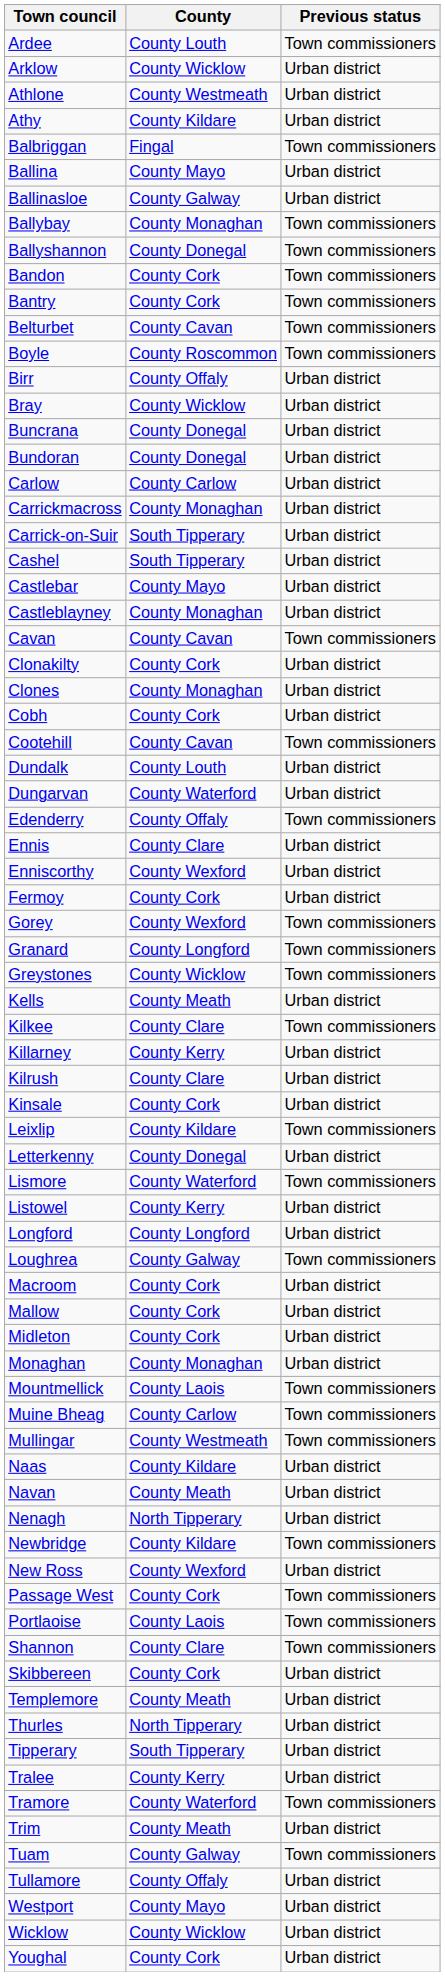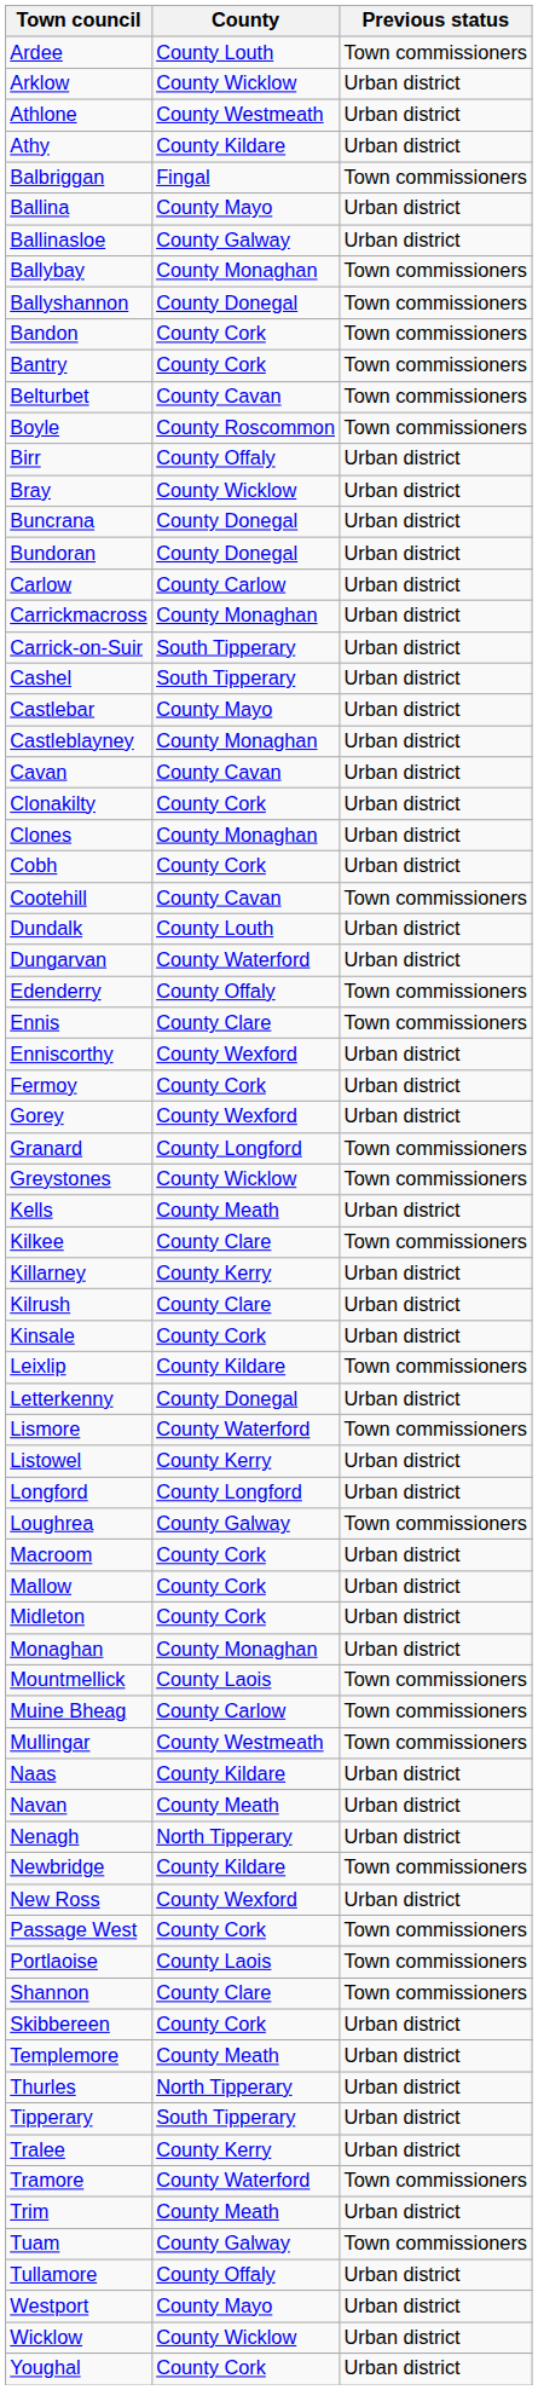Cavan | Previous status: Town commissioners -> Urban district
Ennis | Previous status: Urban district -> Town commissioners
Gorey | Previous status: Town commissioners -> Urban district
